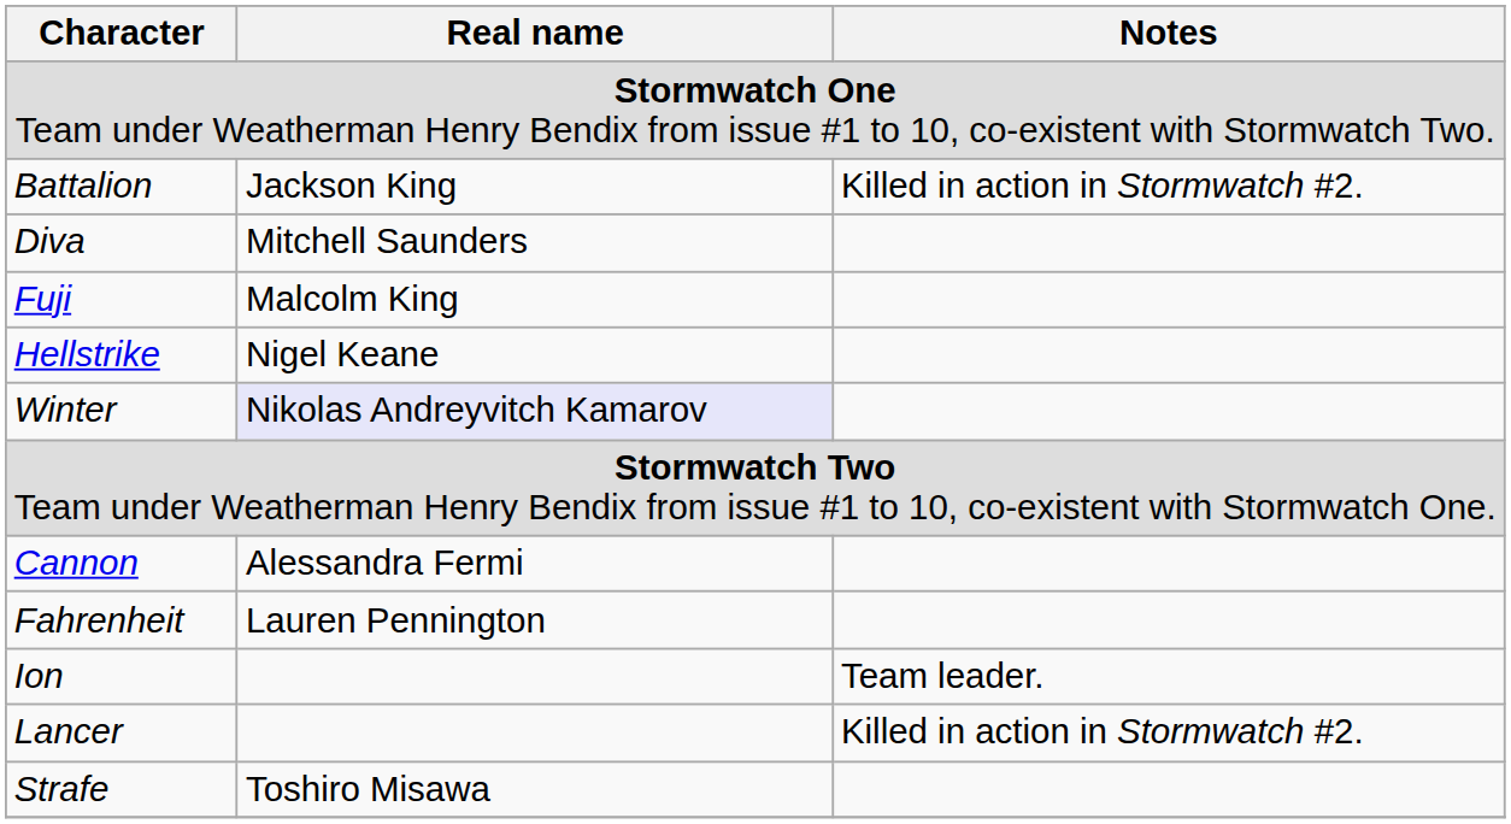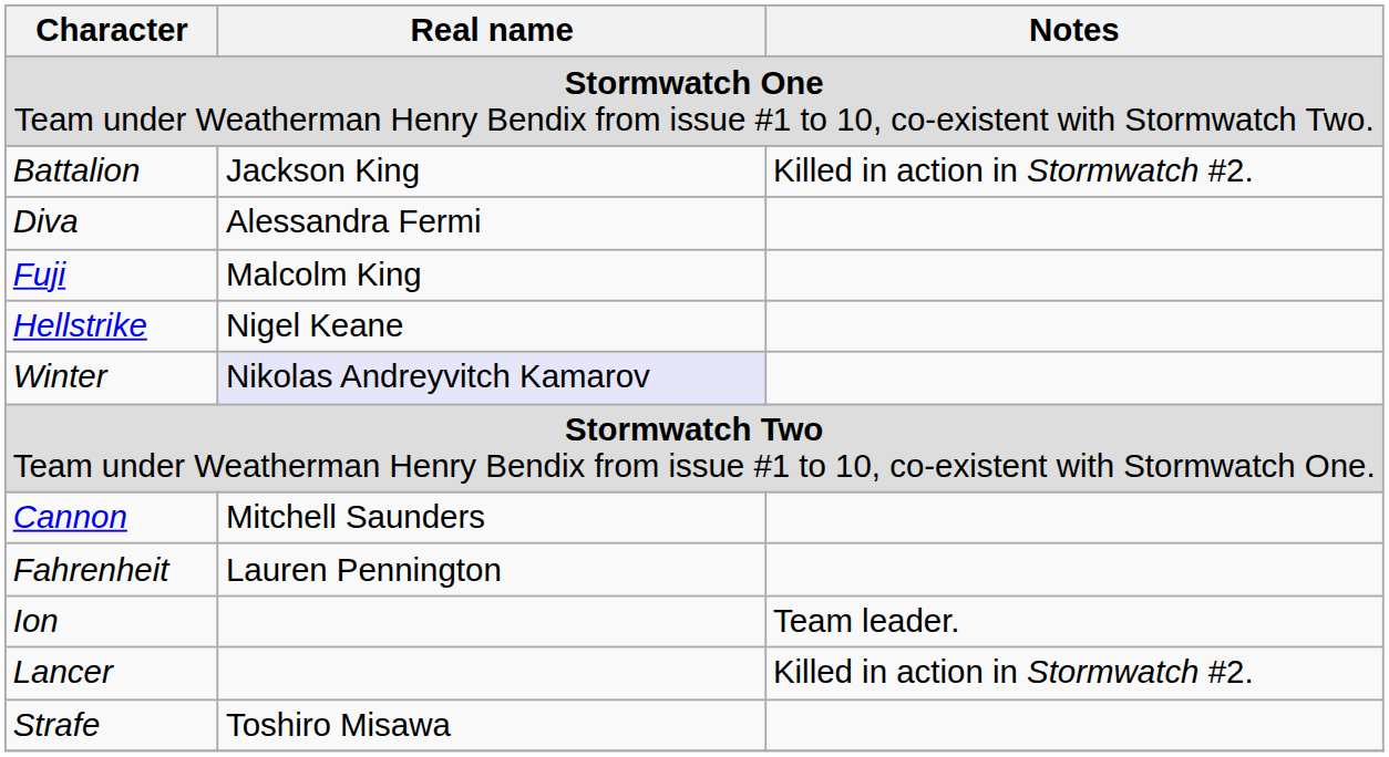Diva | Real name: Mitchell Saunders -> Alessandra Fermi
Cannon | Real name: Alessandra Fermi -> Mitchell Saunders
